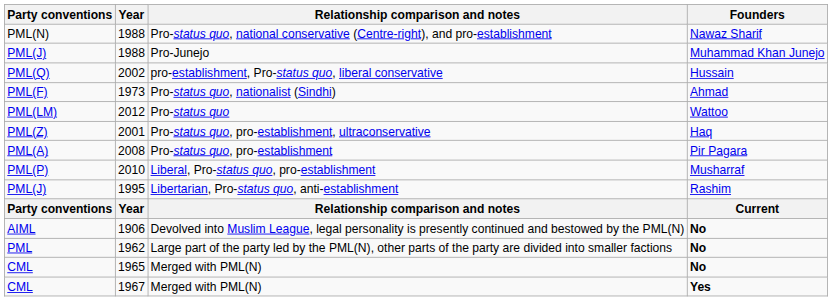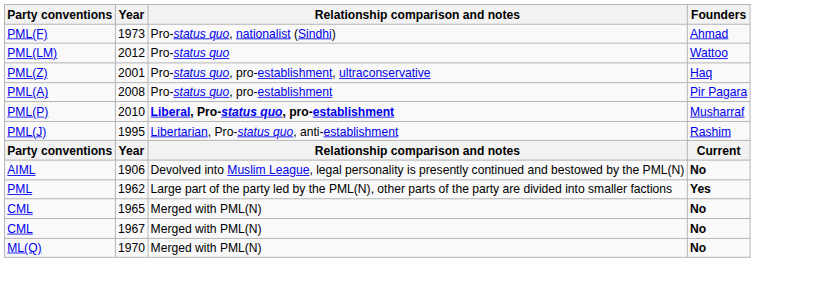- row: PML(N) | 1988 | Pro-status quo, national conservative (Centre-right), and pro-establishment | Nawaz Sharif
- row: PML(J) | 1988 | Pro-Junejo | Muhammad Khan Junejo
- row: PML(Q) | 2002 | pro-establishment, Pro-status quo, liberal conservative | Hussain
2010 | Relationship comparison and notes: normal -> bold
1962 | Founders: No -> Yes
1967 | Founders: Yes -> No
+ row: ML(Q) | 1970 | Merged with PML(N) | No
